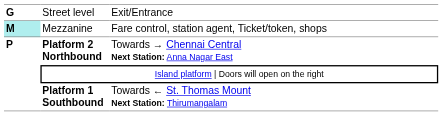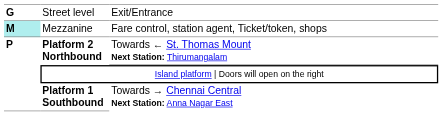Platform 2 Northbound | column 3: Towards → Chennai Central Next Station: Anna Nagar East -> Towards ← St. Thomas Mount Next Station: Thirumangalam
Platform 1 Southbound | column 3: Towards ← St. Thomas Mount Next Station: Thirumangalam -> Towards → Chennai Central Next Station: Anna Nagar East
